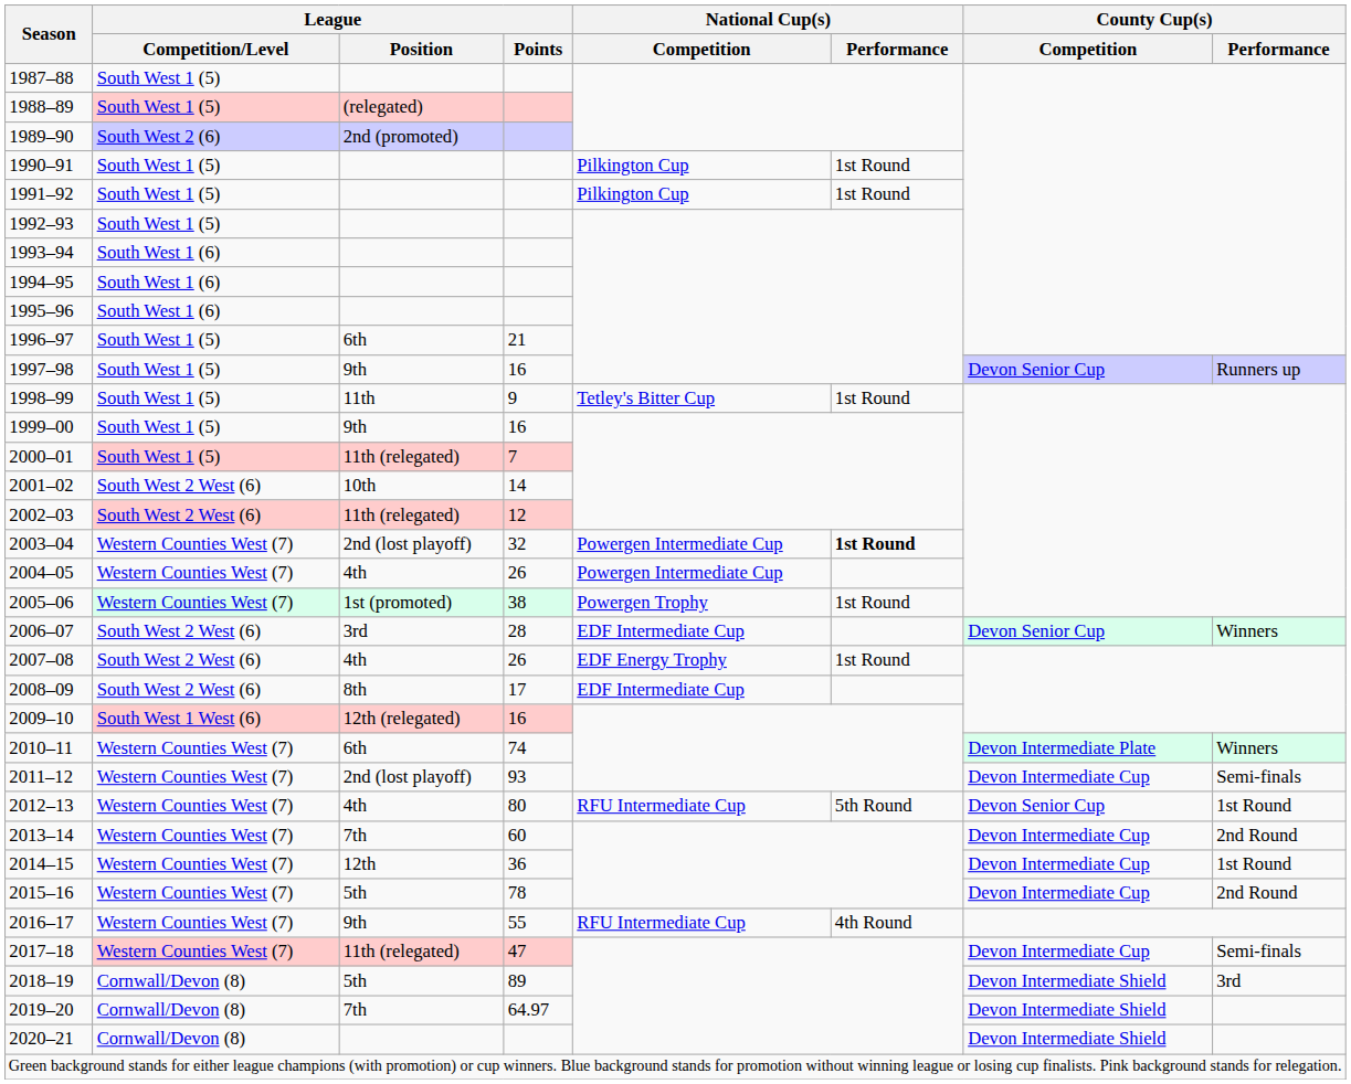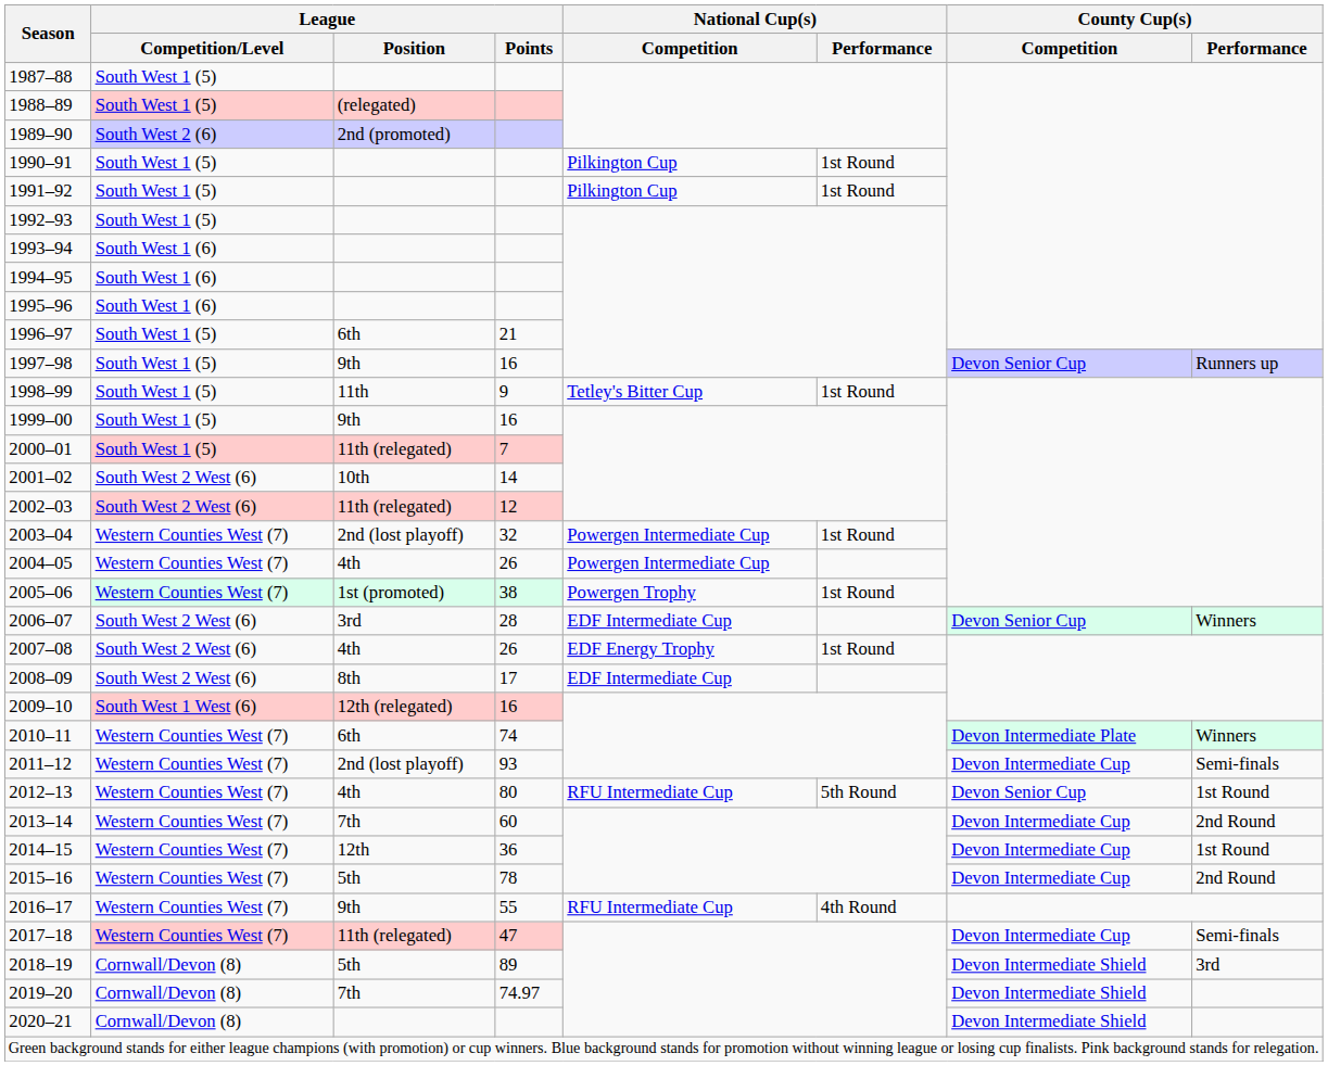2003–04 | National Cup(s) / Performance: bold -> normal
2019–20 | League / Points: 64.97 -> 74.97
